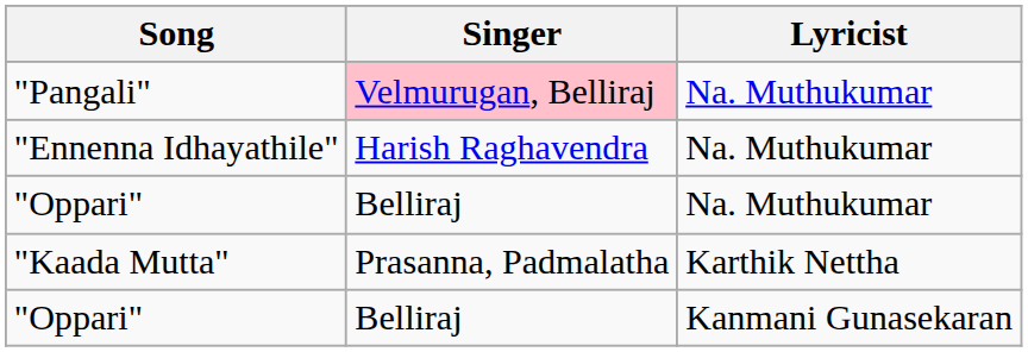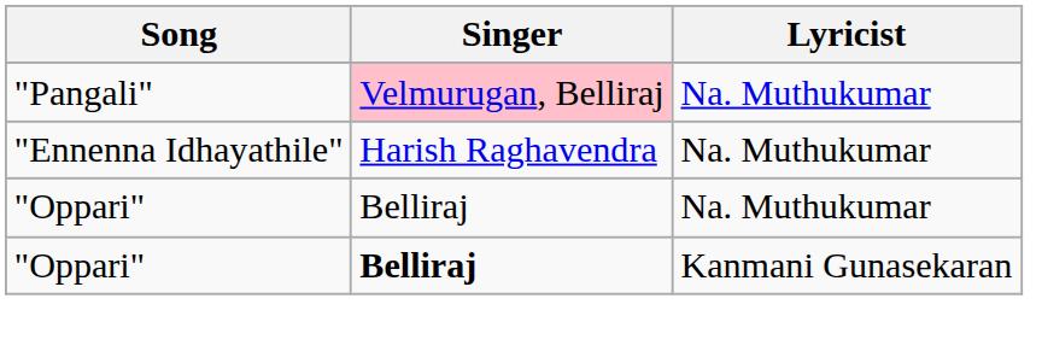- row: "Kaada Mutta" | Prasanna, Padmalatha | Karthik Nettha
"Oppari" / Kanmani Gunasekaran | Singer: normal -> bold
